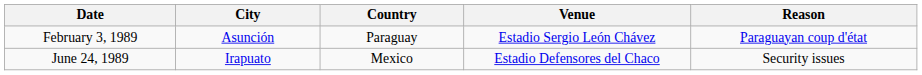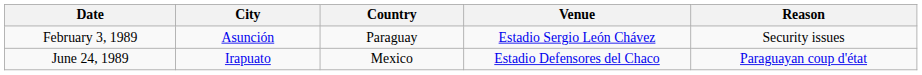February 3, 1989 | Reason: Paraguayan coup d'état -> Security issues
June 24, 1989 | Reason: Security issues -> Paraguayan coup d'état
